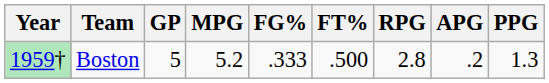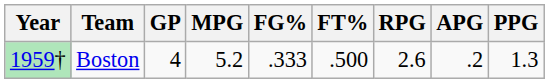Boston | GP: 5 -> 4
Boston | RPG: 2.8 -> 2.6
